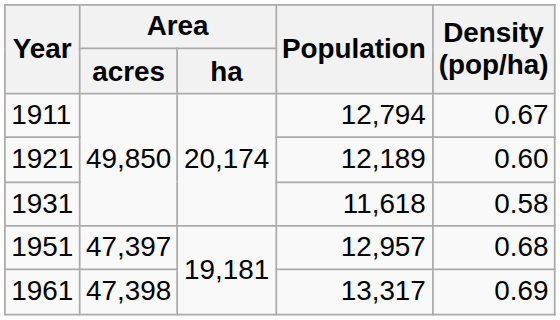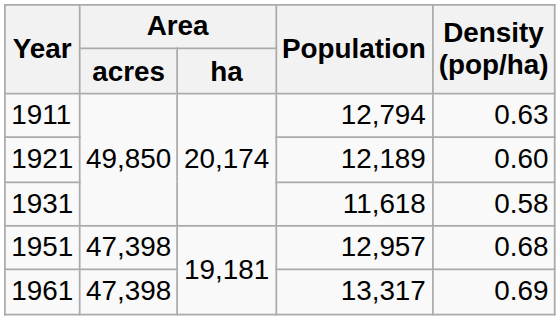1911 | Density (pop/ha): 0.67 -> 0.63
1951 | Area / acres: 47,397 -> 47,398
